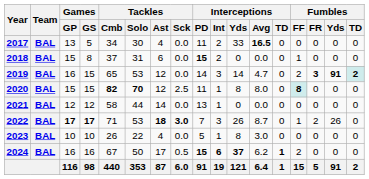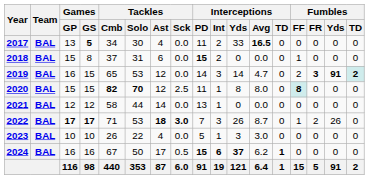2017 | Games / GS: normal -> bold
2023 | Interceptions / Yds: 8 -> 3
2024 | Fumbles / FF: 2 -> 0
